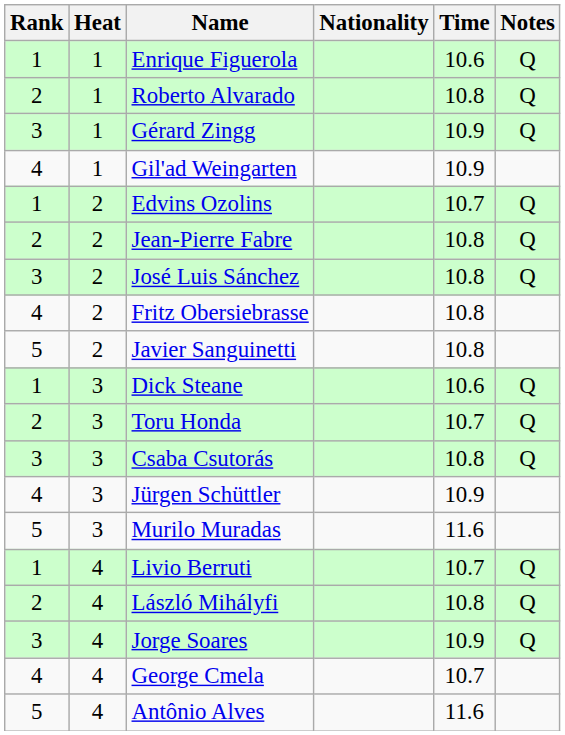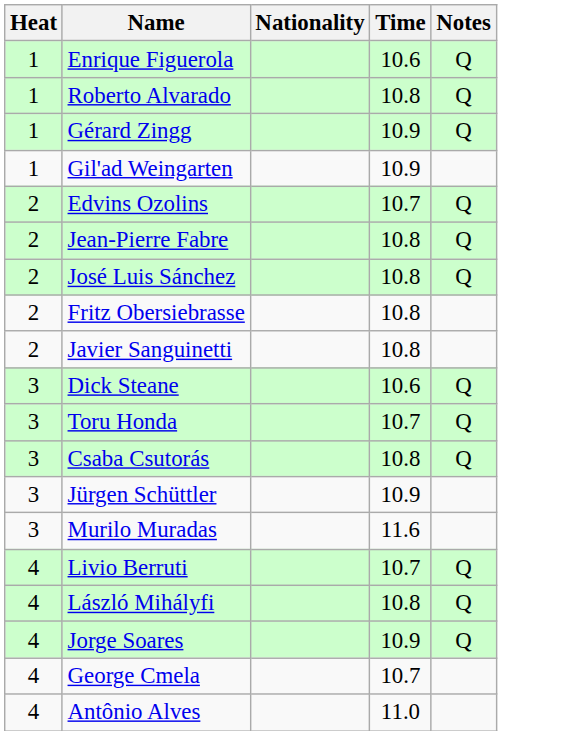- column: Rank | 1 | 2 | 3 | 4 | 1 | 2 | 3 | 4 | 5 | 1 | 2 | 3 | 4 | 5 | 1 | 2 | 3 | 4 | 5
Antônio Alves | Time: 11.6 -> 11.0
